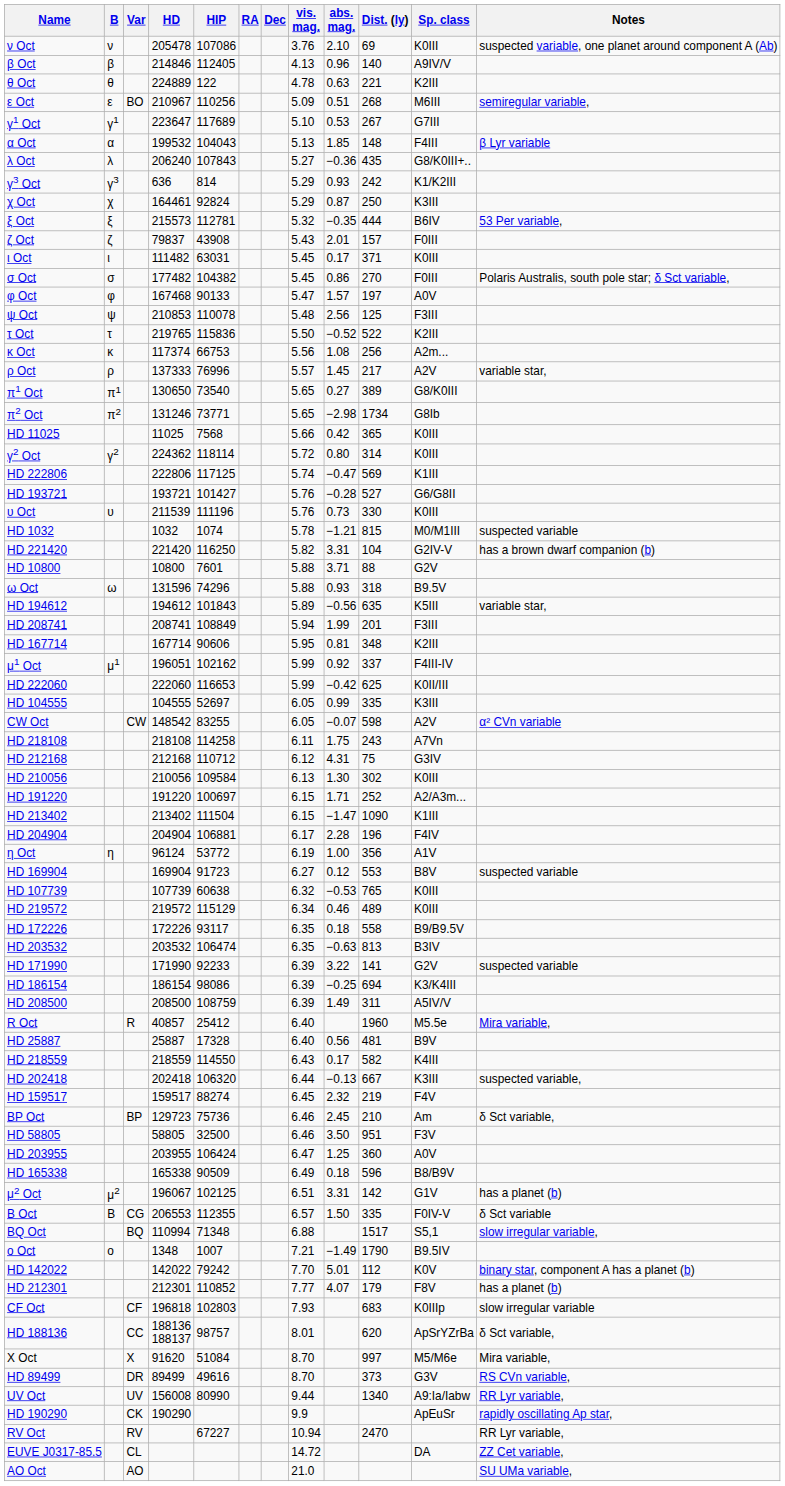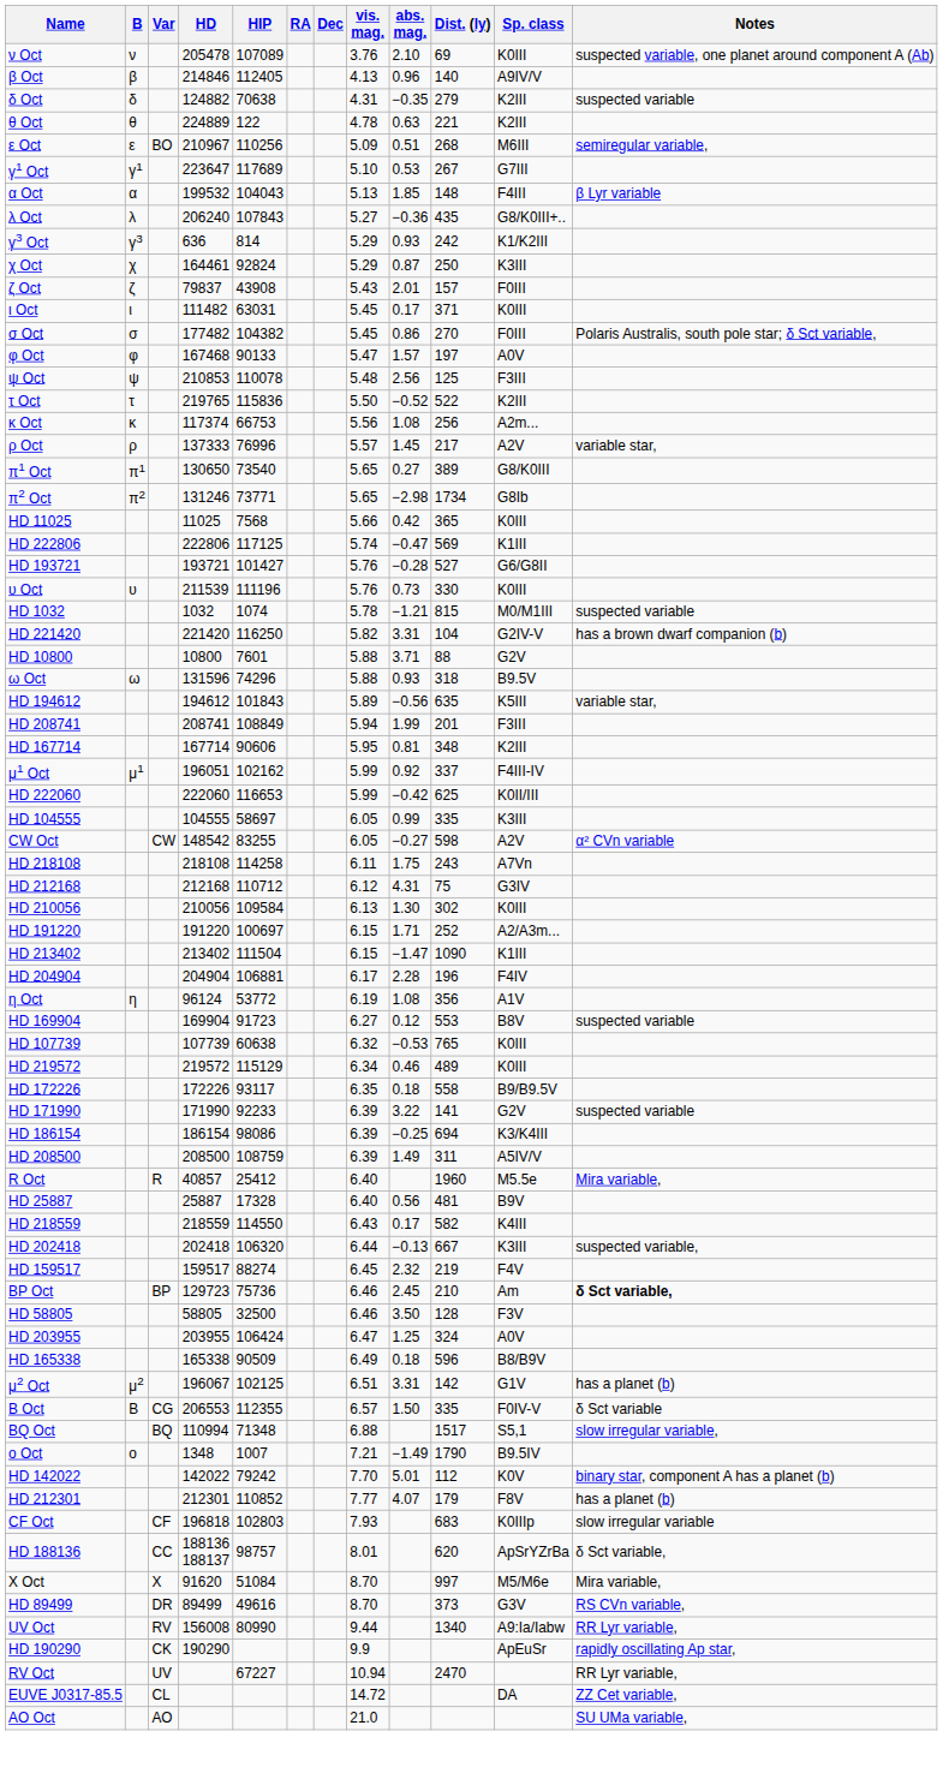ν Oct | HIP: 107086 -> 107089
+ row: δ Oct | δ | 124882 | 70638 | 4.31 | −0.35 | 279 | K2III | suspected variable
- row: ξ Oct | ξ | 215573 | 112781 | 5.32 | −0.35 | 444 | B6IV | 53 Per variable,
- row: γ2 Oct | γ2 | 224362 | 118114 | 5.72 | 0.80 | 314 | K0III
HD 104555 | HIP: 52697 -> 58697
CW Oct | abs. mag.: −0.07 -> −0.27
η Oct | abs. mag.: 1.00 -> 1.08
- row: HD 203532 | 203532 | 106474 | 6.35 | −0.63 | 813 | B3IV
BP Oct | Notes: normal -> bold
HD 58805 | Dist. (ly): 951 -> 128
HD 203955 | Dist. (ly): 360 -> 324
UV Oct | Var: UV -> RV
RV Oct | Var: RV -> UV
